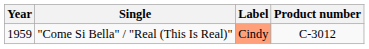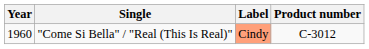"Come Si Bella" / "Real (This Is Real)" | Year: 1959 -> 1960
